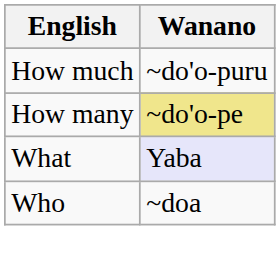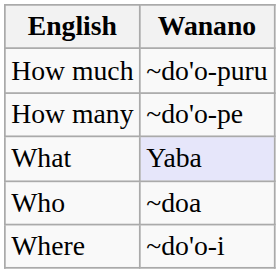How many | Wanano: khaki background -> no background
+ row: Where | ~do'o-i
